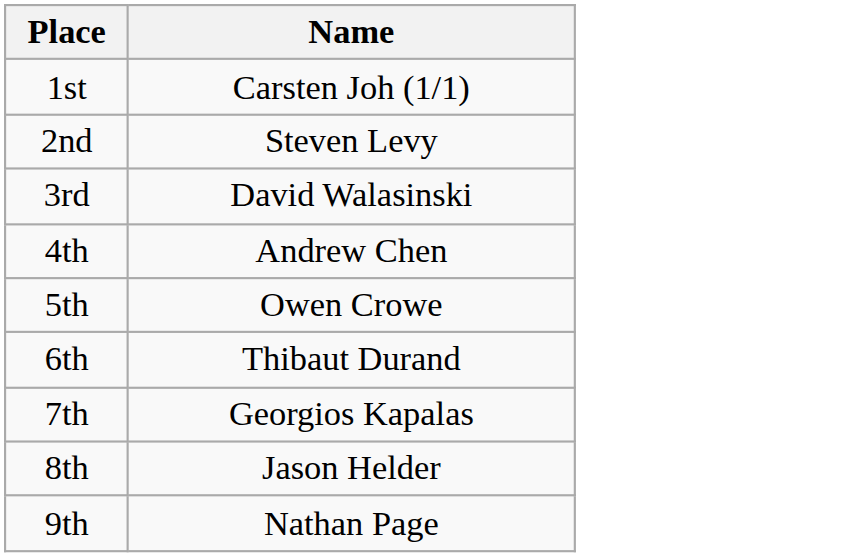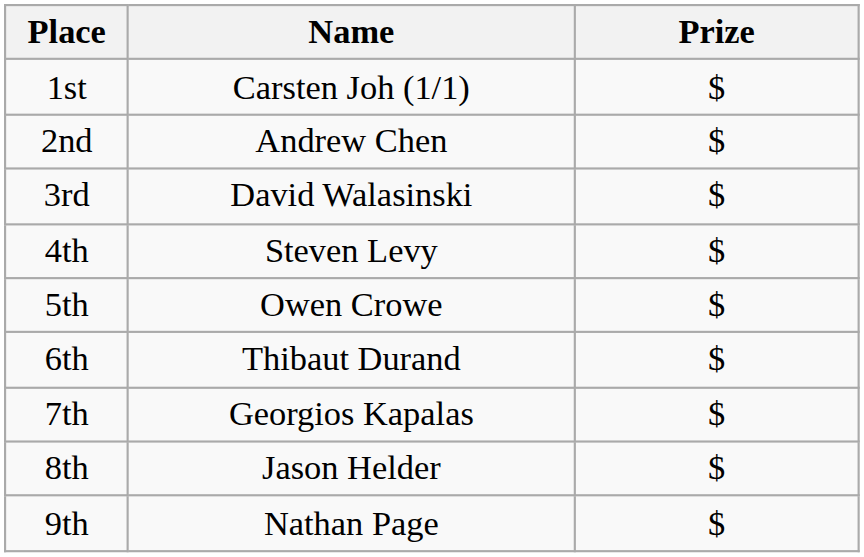+ column: Prize | $ | $ | $ | $ | $ | $ | $ | $ | $
2nd | Name: Steven Levy -> Andrew Chen
4th | Name: Andrew Chen -> Steven Levy
